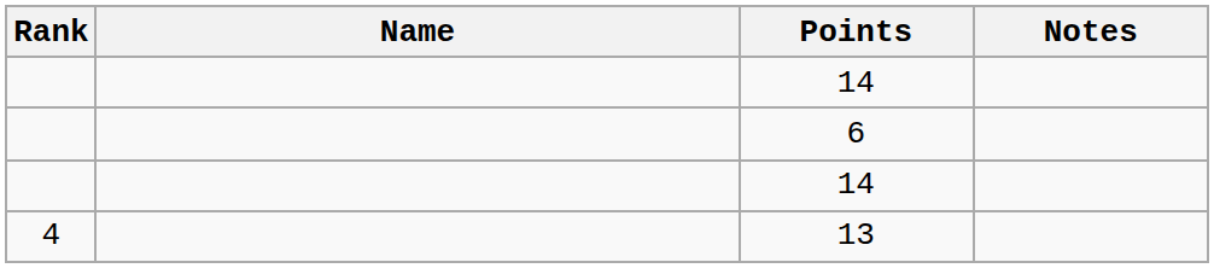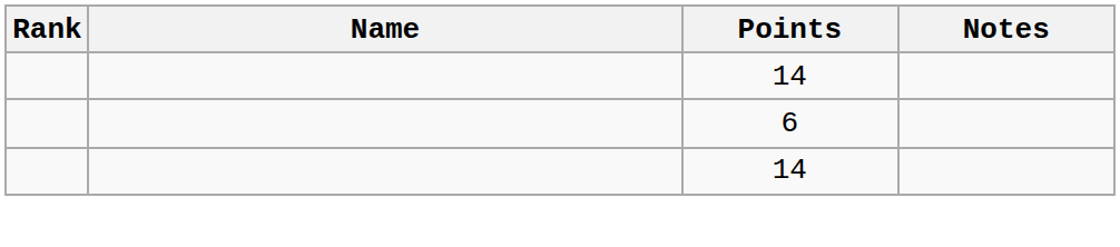- row: 4 | 13
